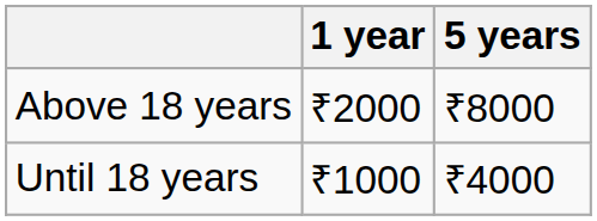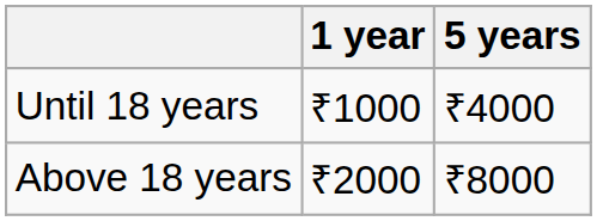rows swapped: Until 18 years <-> Above 18 years
